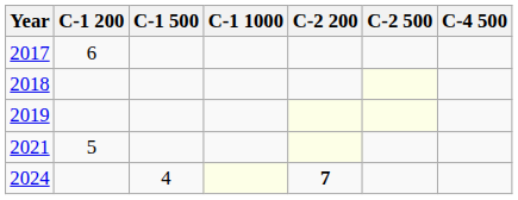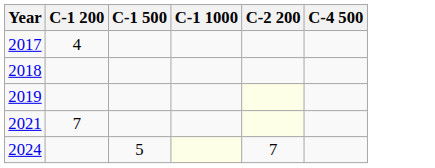- column: C-2 500
2017 | C-1 200: 6 -> 4
2021 | C-1 200: 5 -> 7
2024 | C-1 500: 4 -> 5
2024 | C-2 200: bold -> normal
